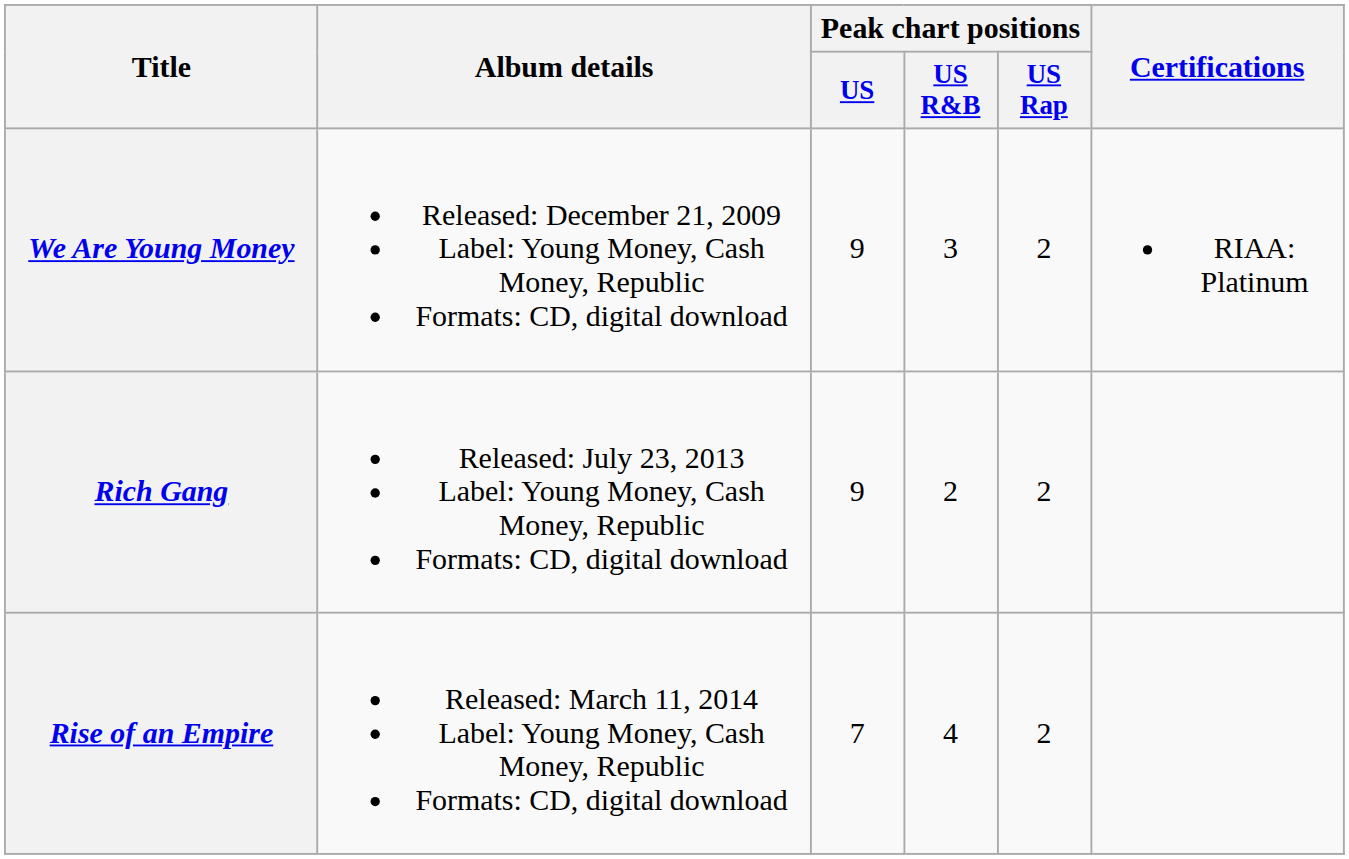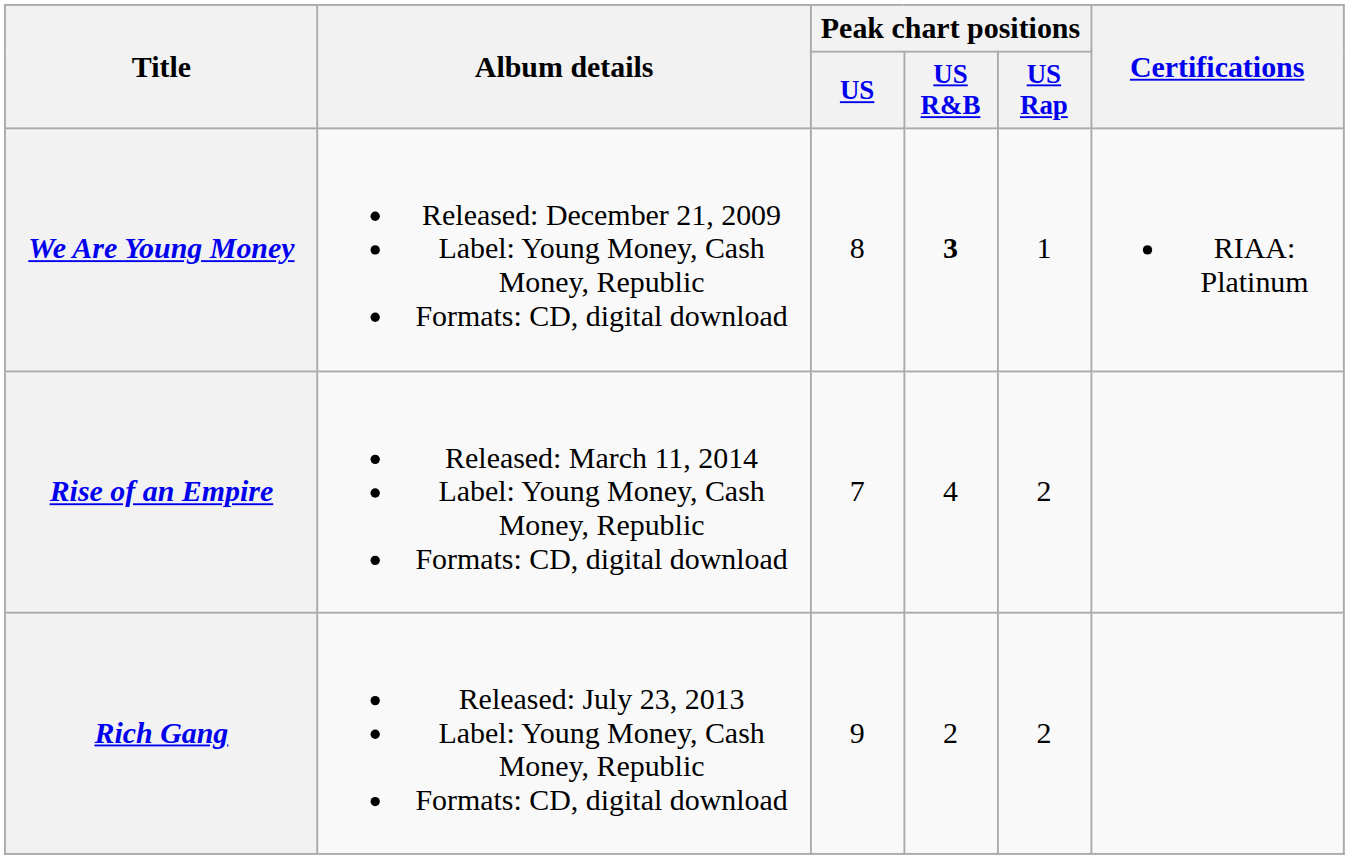We Are Young Money | Peak chart positions / US: 9 -> 8
We Are Young Money | Peak chart positions / US R&B: normal -> bold
We Are Young Money | Peak chart positions / US Rap: 2 -> 1
rows swapped: Rich Gang <-> Rise of an Empire
